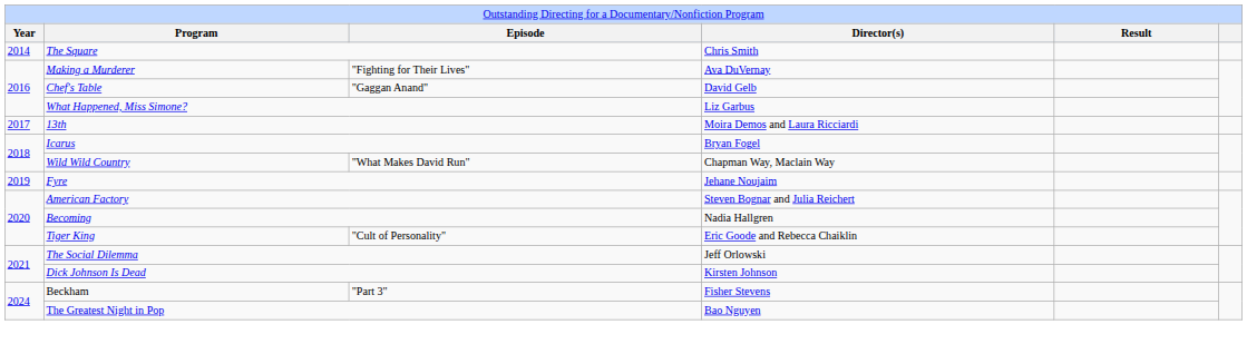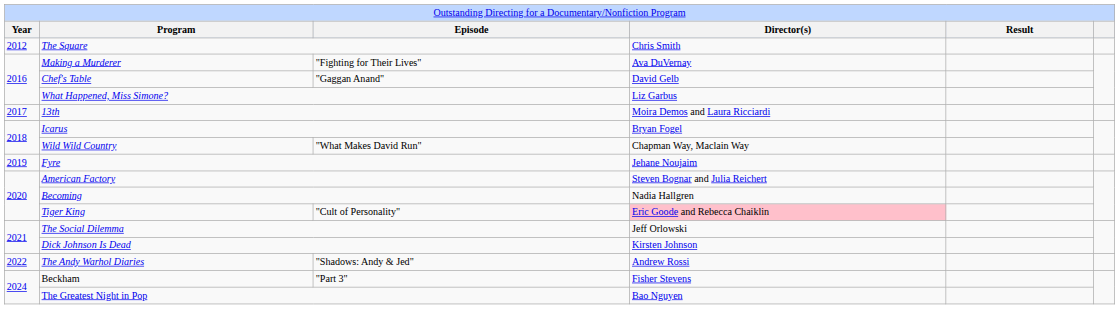The Square | column 1: 2014 -> 2012
Tiger King | column 4: no background -> pink background
+ row: 2022 | The Andy Warhol Diaries | "Shadows: Andy & Jed" | Andrew Rossi
